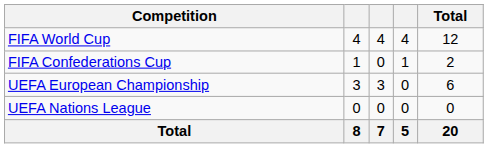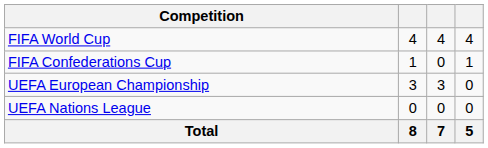- column: Total | 12 | 2 | 6 | 0 | 20
